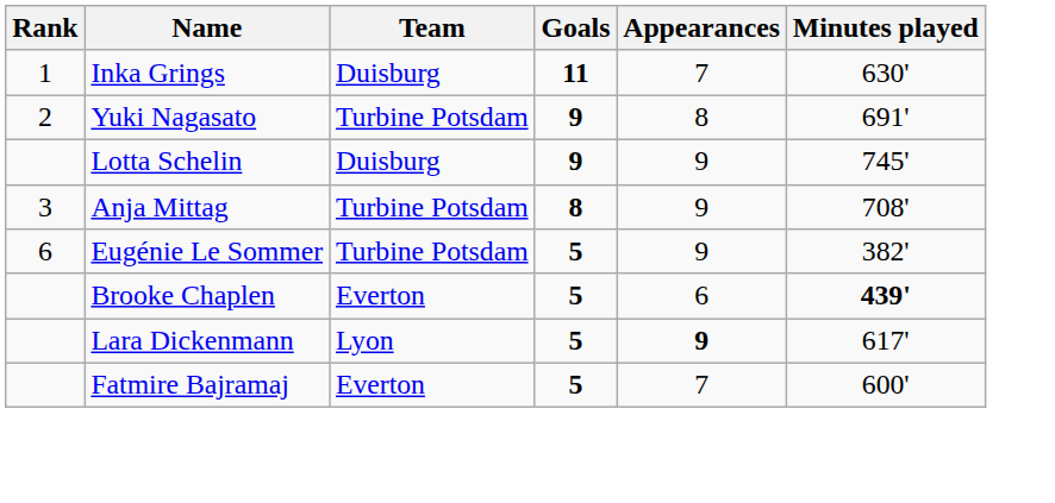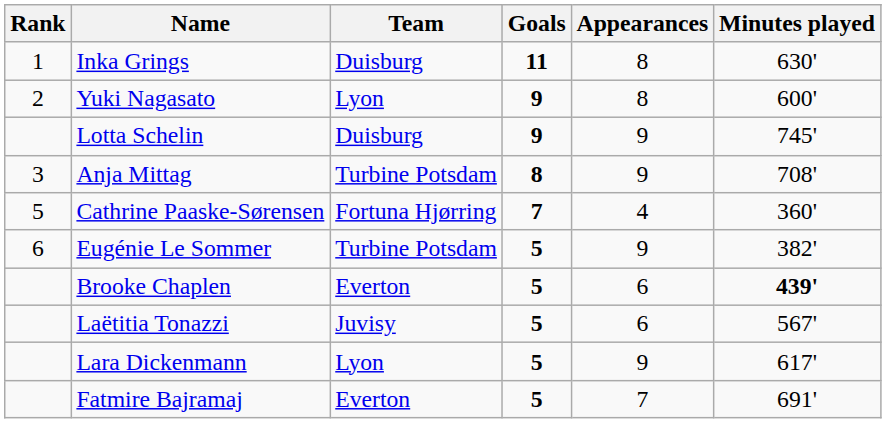Inka Grings | Appearances: 7 -> 8
Yuki Nagasato | Team: Turbine Potsdam -> Lyon
Yuki Nagasato | Minutes played: 691' -> 600'
+ row: 5 | Cathrine Paaske-Sørensen | Fortuna Hjørring | 7 | 4 | 360'
+ row: Laëtitia Tonazzi | Juvisy | 5 | 6 | 567'
Lara Dickenmann | Appearances: bold -> normal
Fatmire Bajramaj | Minutes played: 600' -> 691'
